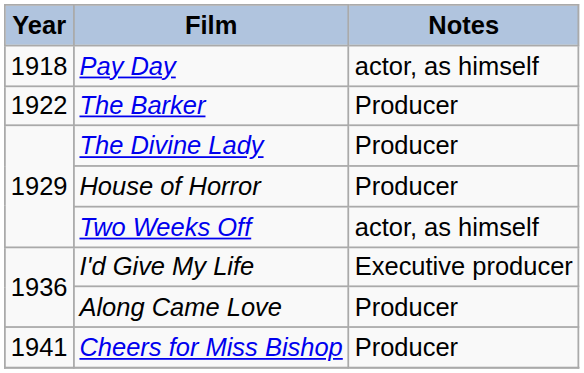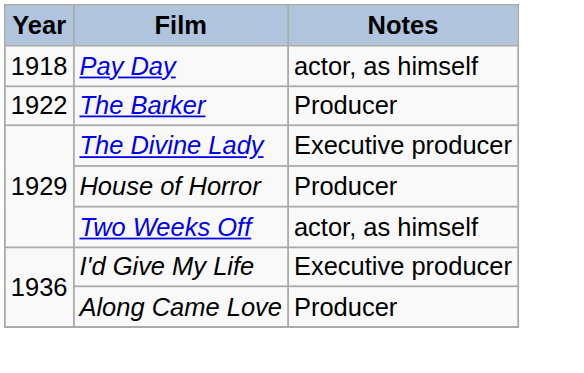The Divine Lady | Notes: Producer -> Executive producer
- row: 1941 | Cheers for Miss Bishop | Producer
